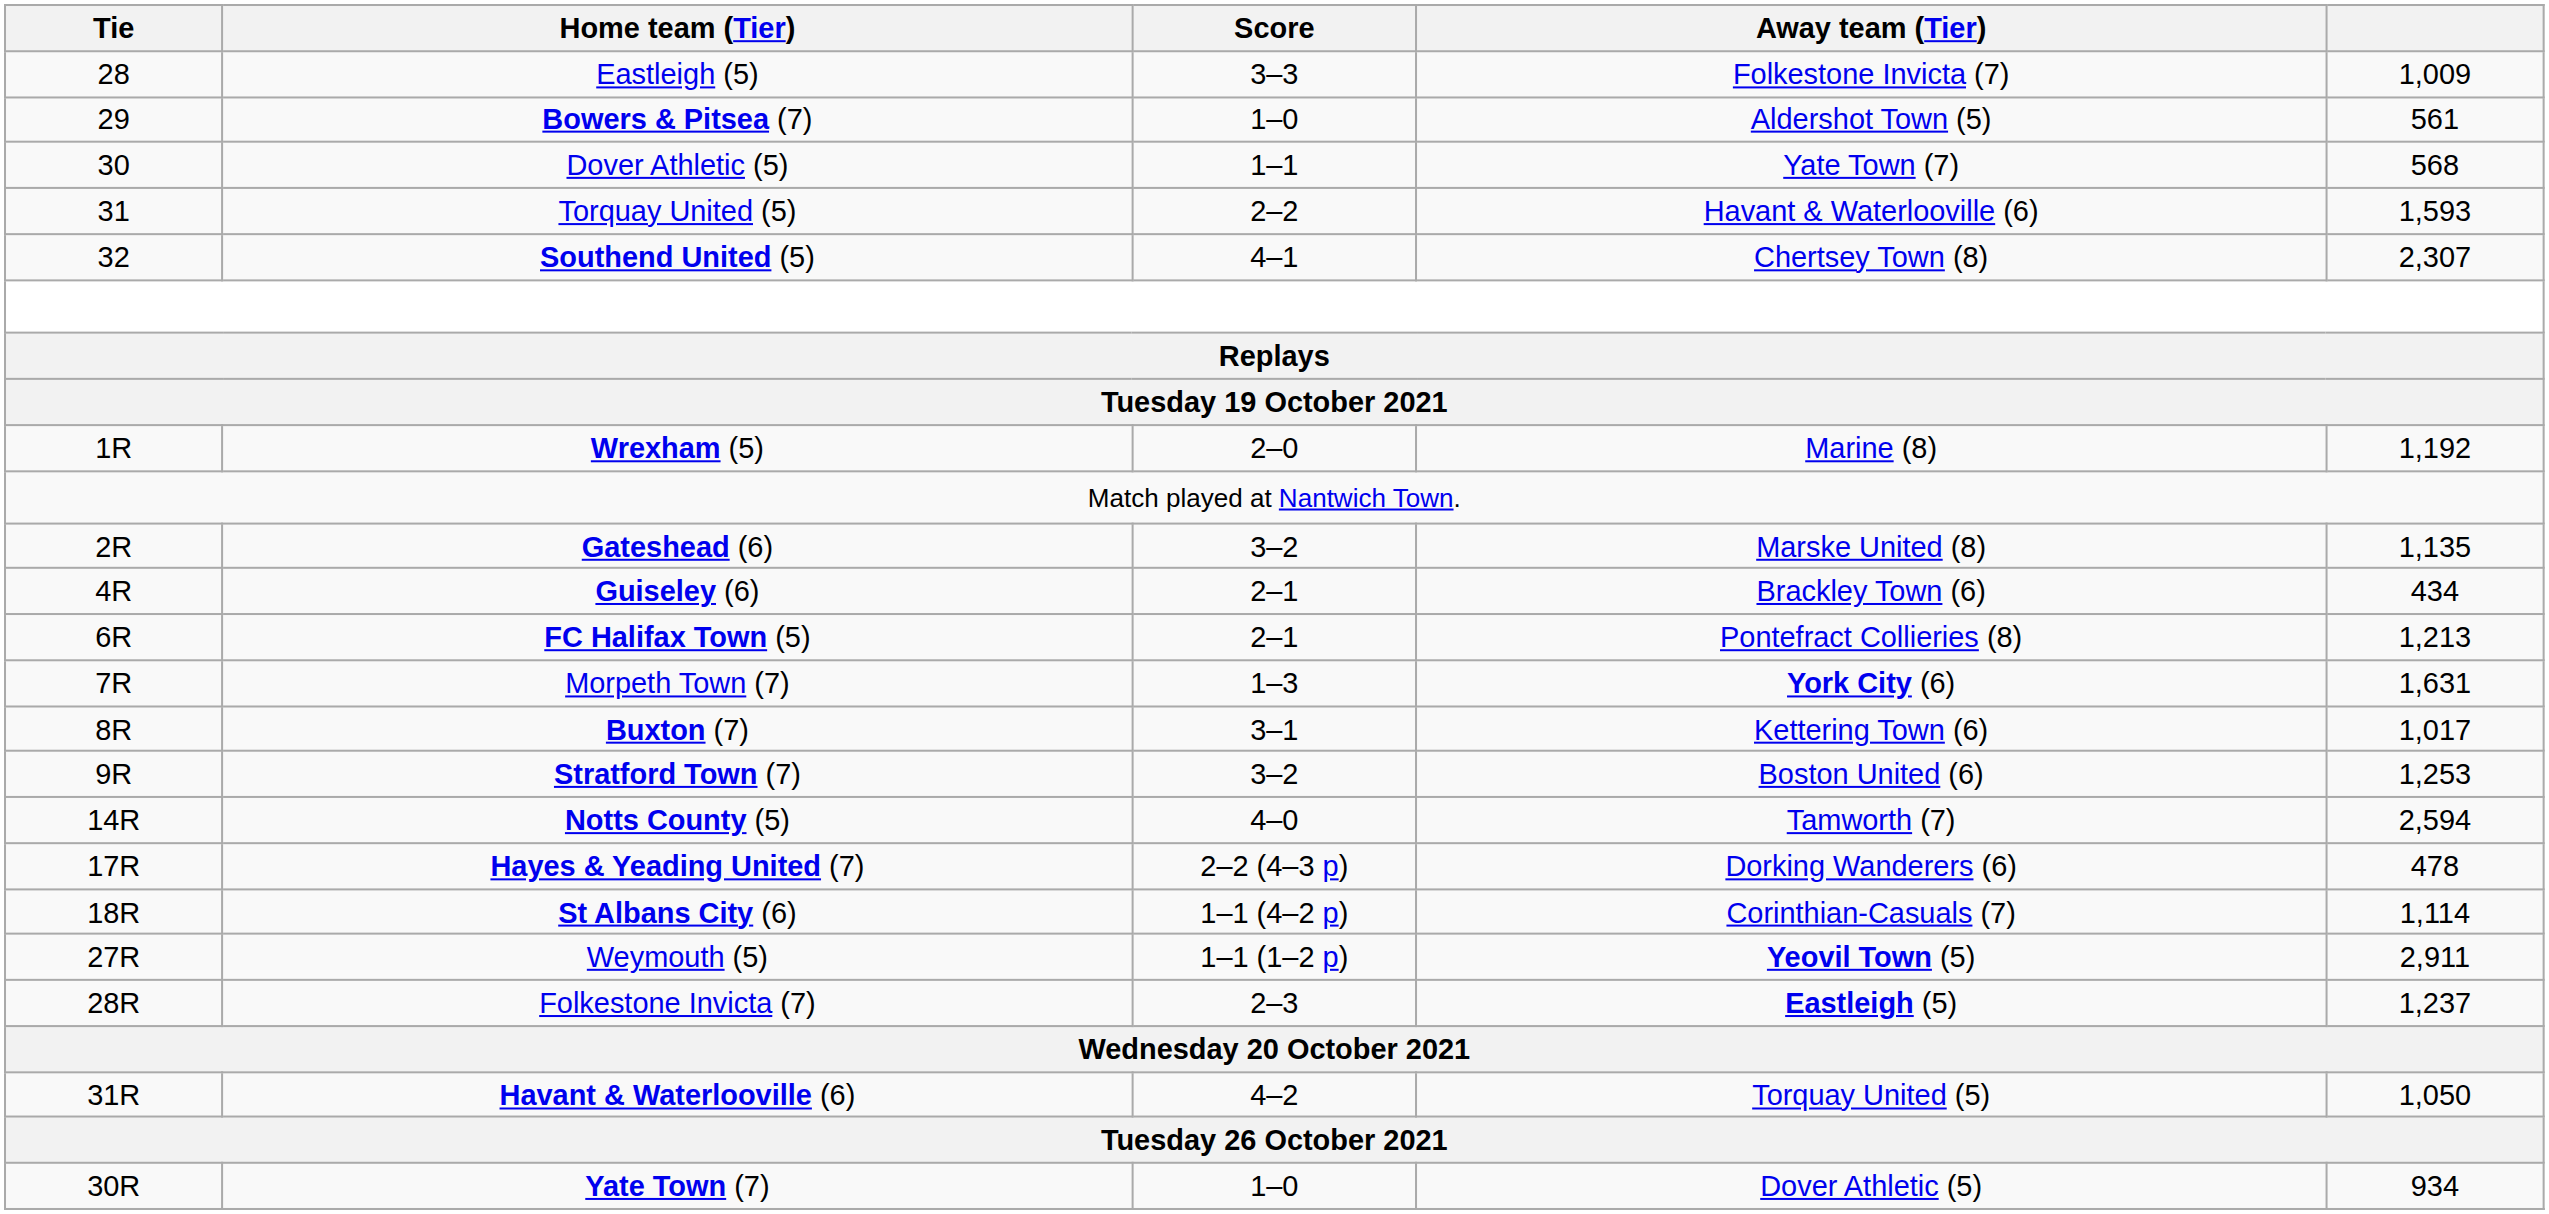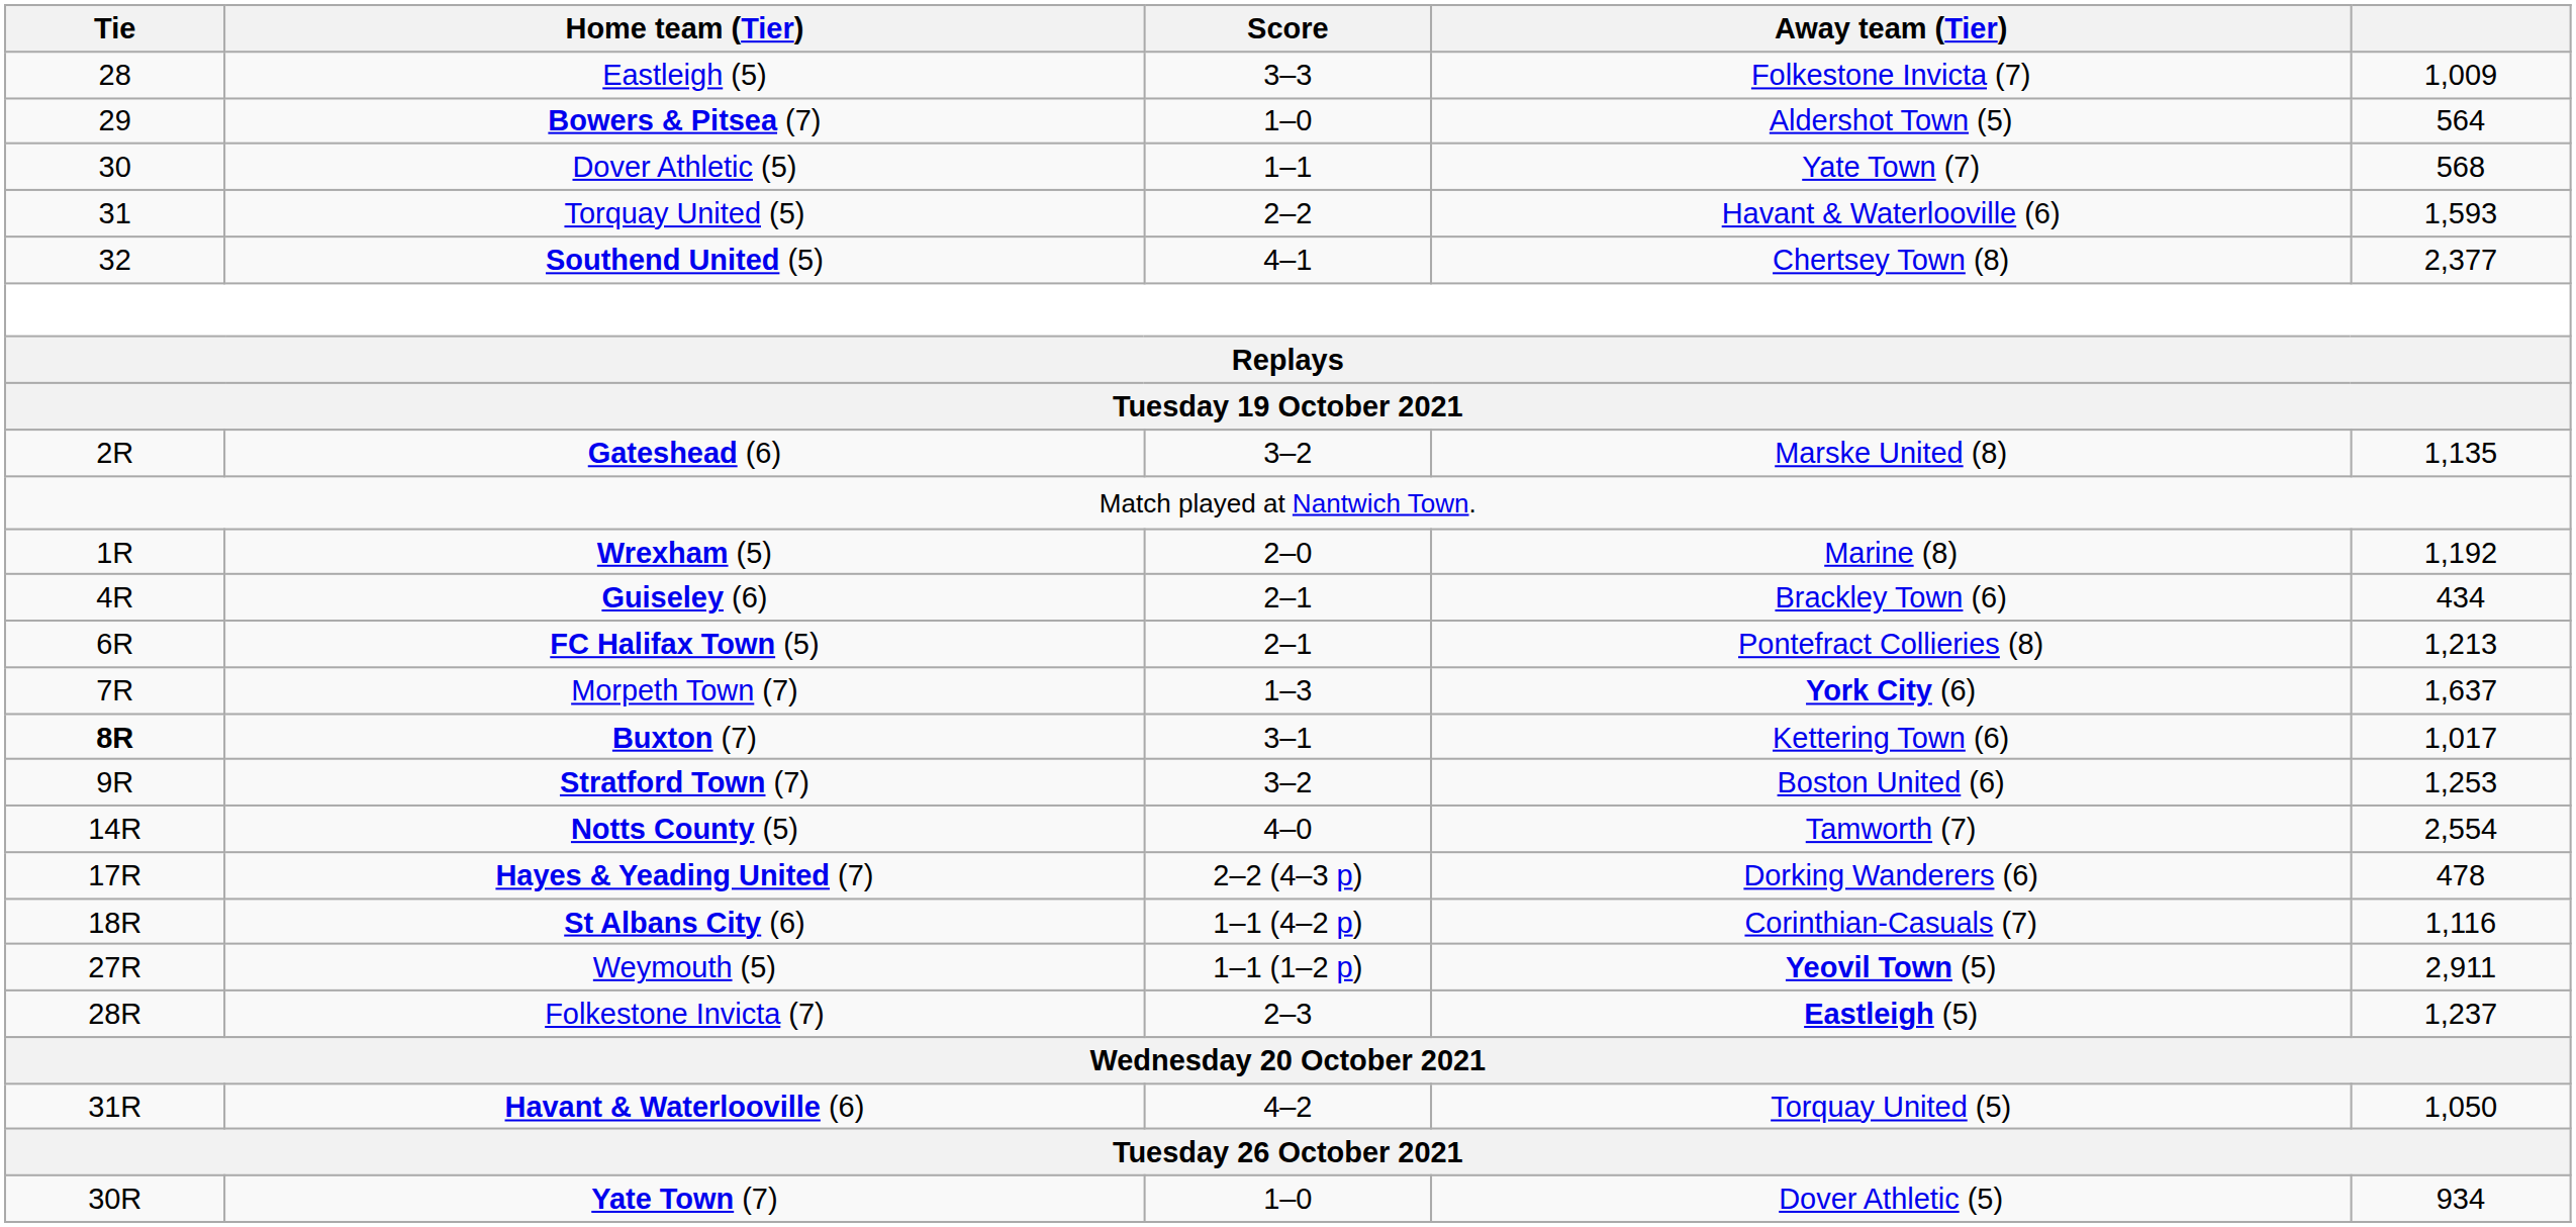Bowers & Pitsea (7) | column 5: 561 -> 564
Southend United (5) | column 5: 2,307 -> 2,377
rows swapped: Wrexham (5) <-> Gateshead (6)
Morpeth Town (7) | column 5: 1,631 -> 1,637
Buxton (7) | Tie: normal -> bold
Notts County (5) | column 5: 2,594 -> 2,554
St Albans City (6) | column 5: 1,114 -> 1,116
